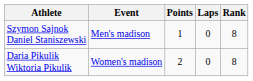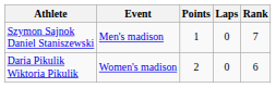Szymon Sajnok Daniel Staniszewski | Rank: 8 -> 7
Daria Pikulik Wiktoria Pikulik | Rank: 8 -> 6
